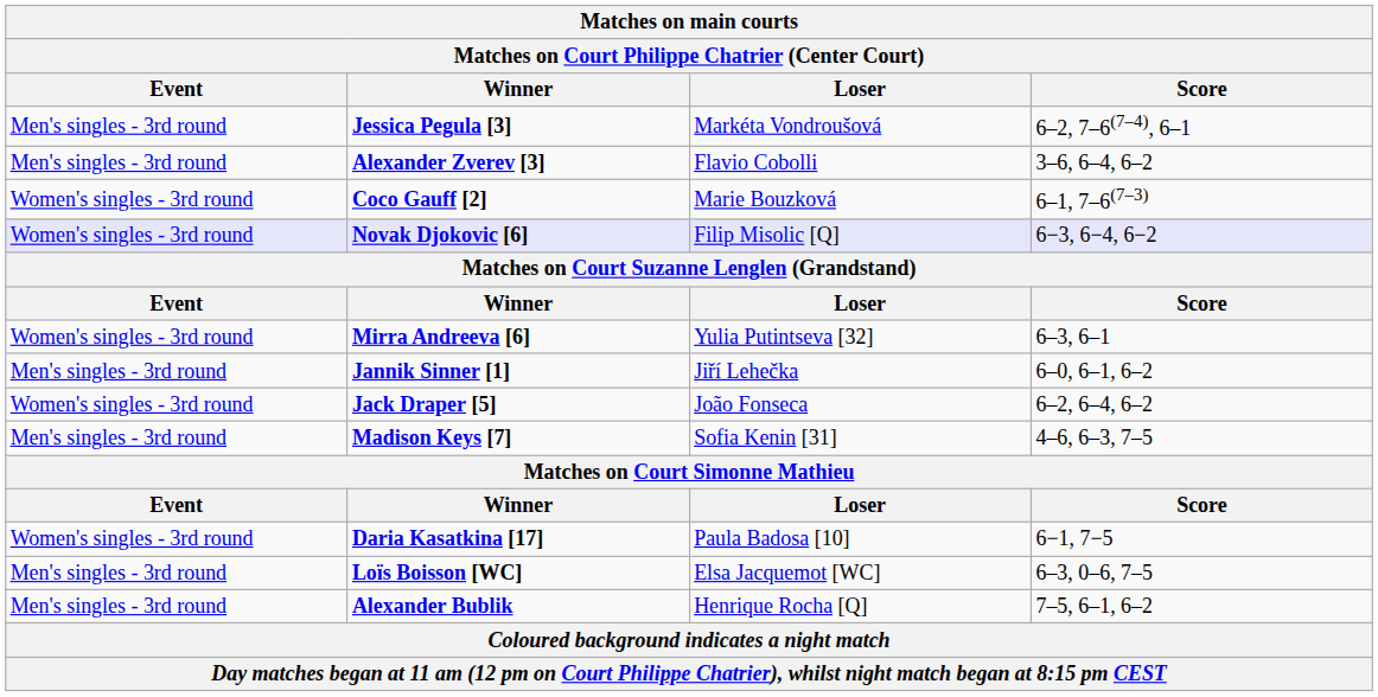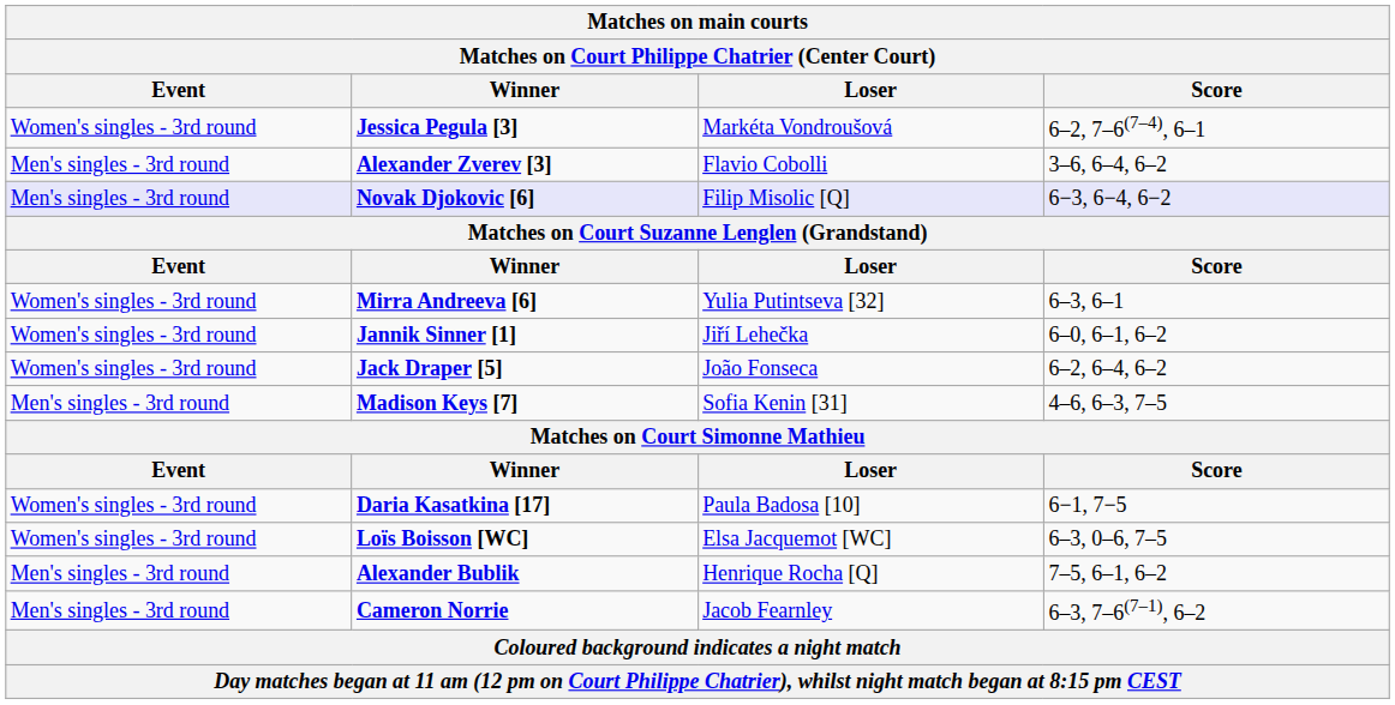Jessica Pegula [3] | Event: Men's singles - 3rd round -> Women's singles - 3rd round
- row: Women's singles - 3rd round | Coco Gauff [2] | Marie Bouzková | 6–1, 7–6(7–3)
Novak Djokovic [6] | Event: Women's singles - 3rd round -> Men's singles - 3rd round
Jannik Sinner [1] | Event: Men's singles - 3rd round -> Women's singles - 3rd round
Loïs Boisson [WC] | Event: Men's singles - 3rd round -> Women's singles - 3rd round
+ row: Men's singles - 3rd round | Cameron Norrie | Jacob Fearnley | 6–3, 7–6(7–1), 6–2
